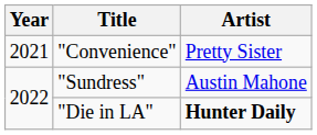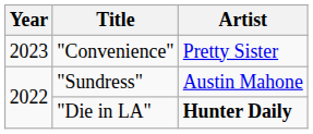"Convenience" | Year: 2021 -> 2023
